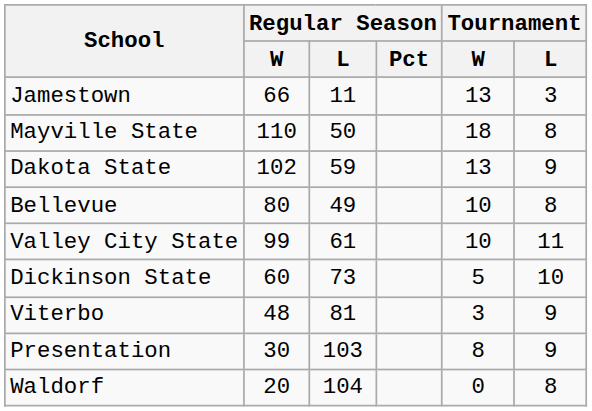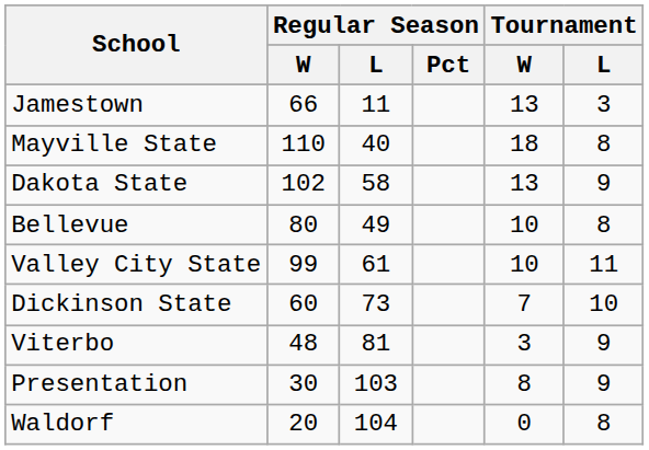Mayville State | Regular Season / L: 50 -> 40
Dakota State | Regular Season / L: 59 -> 58
Dickinson State | Tournament / W: 5 -> 7
